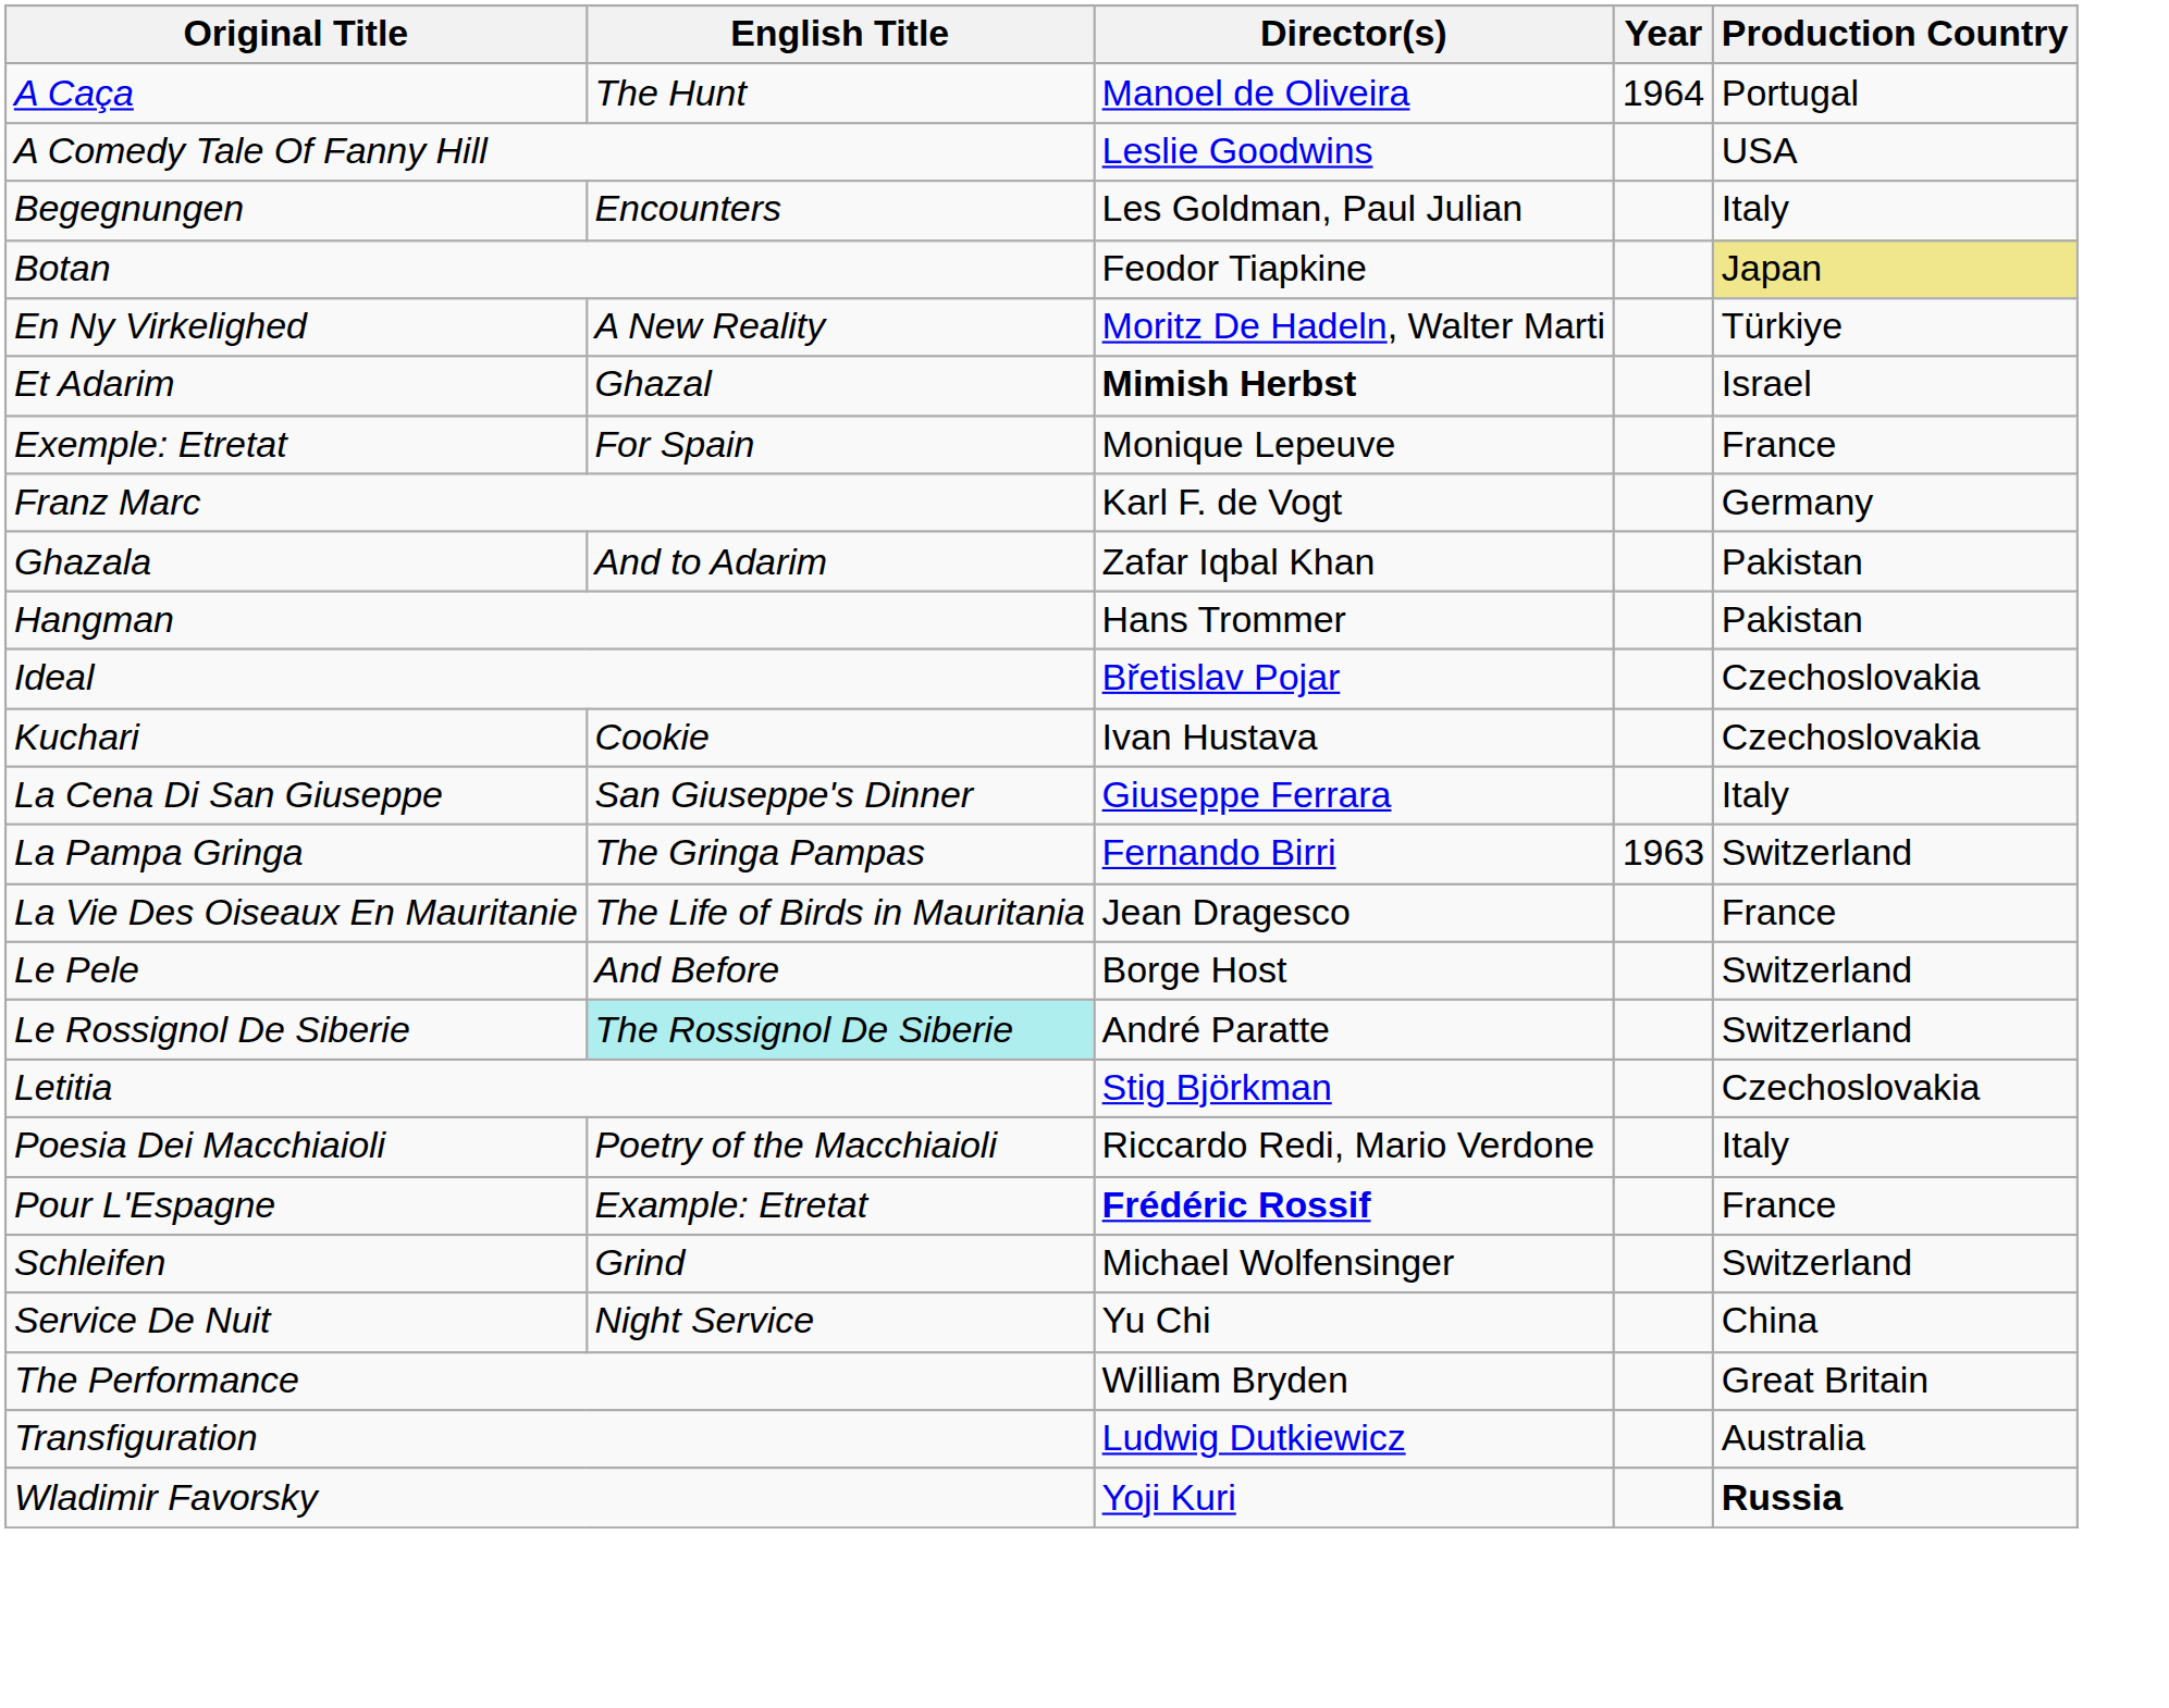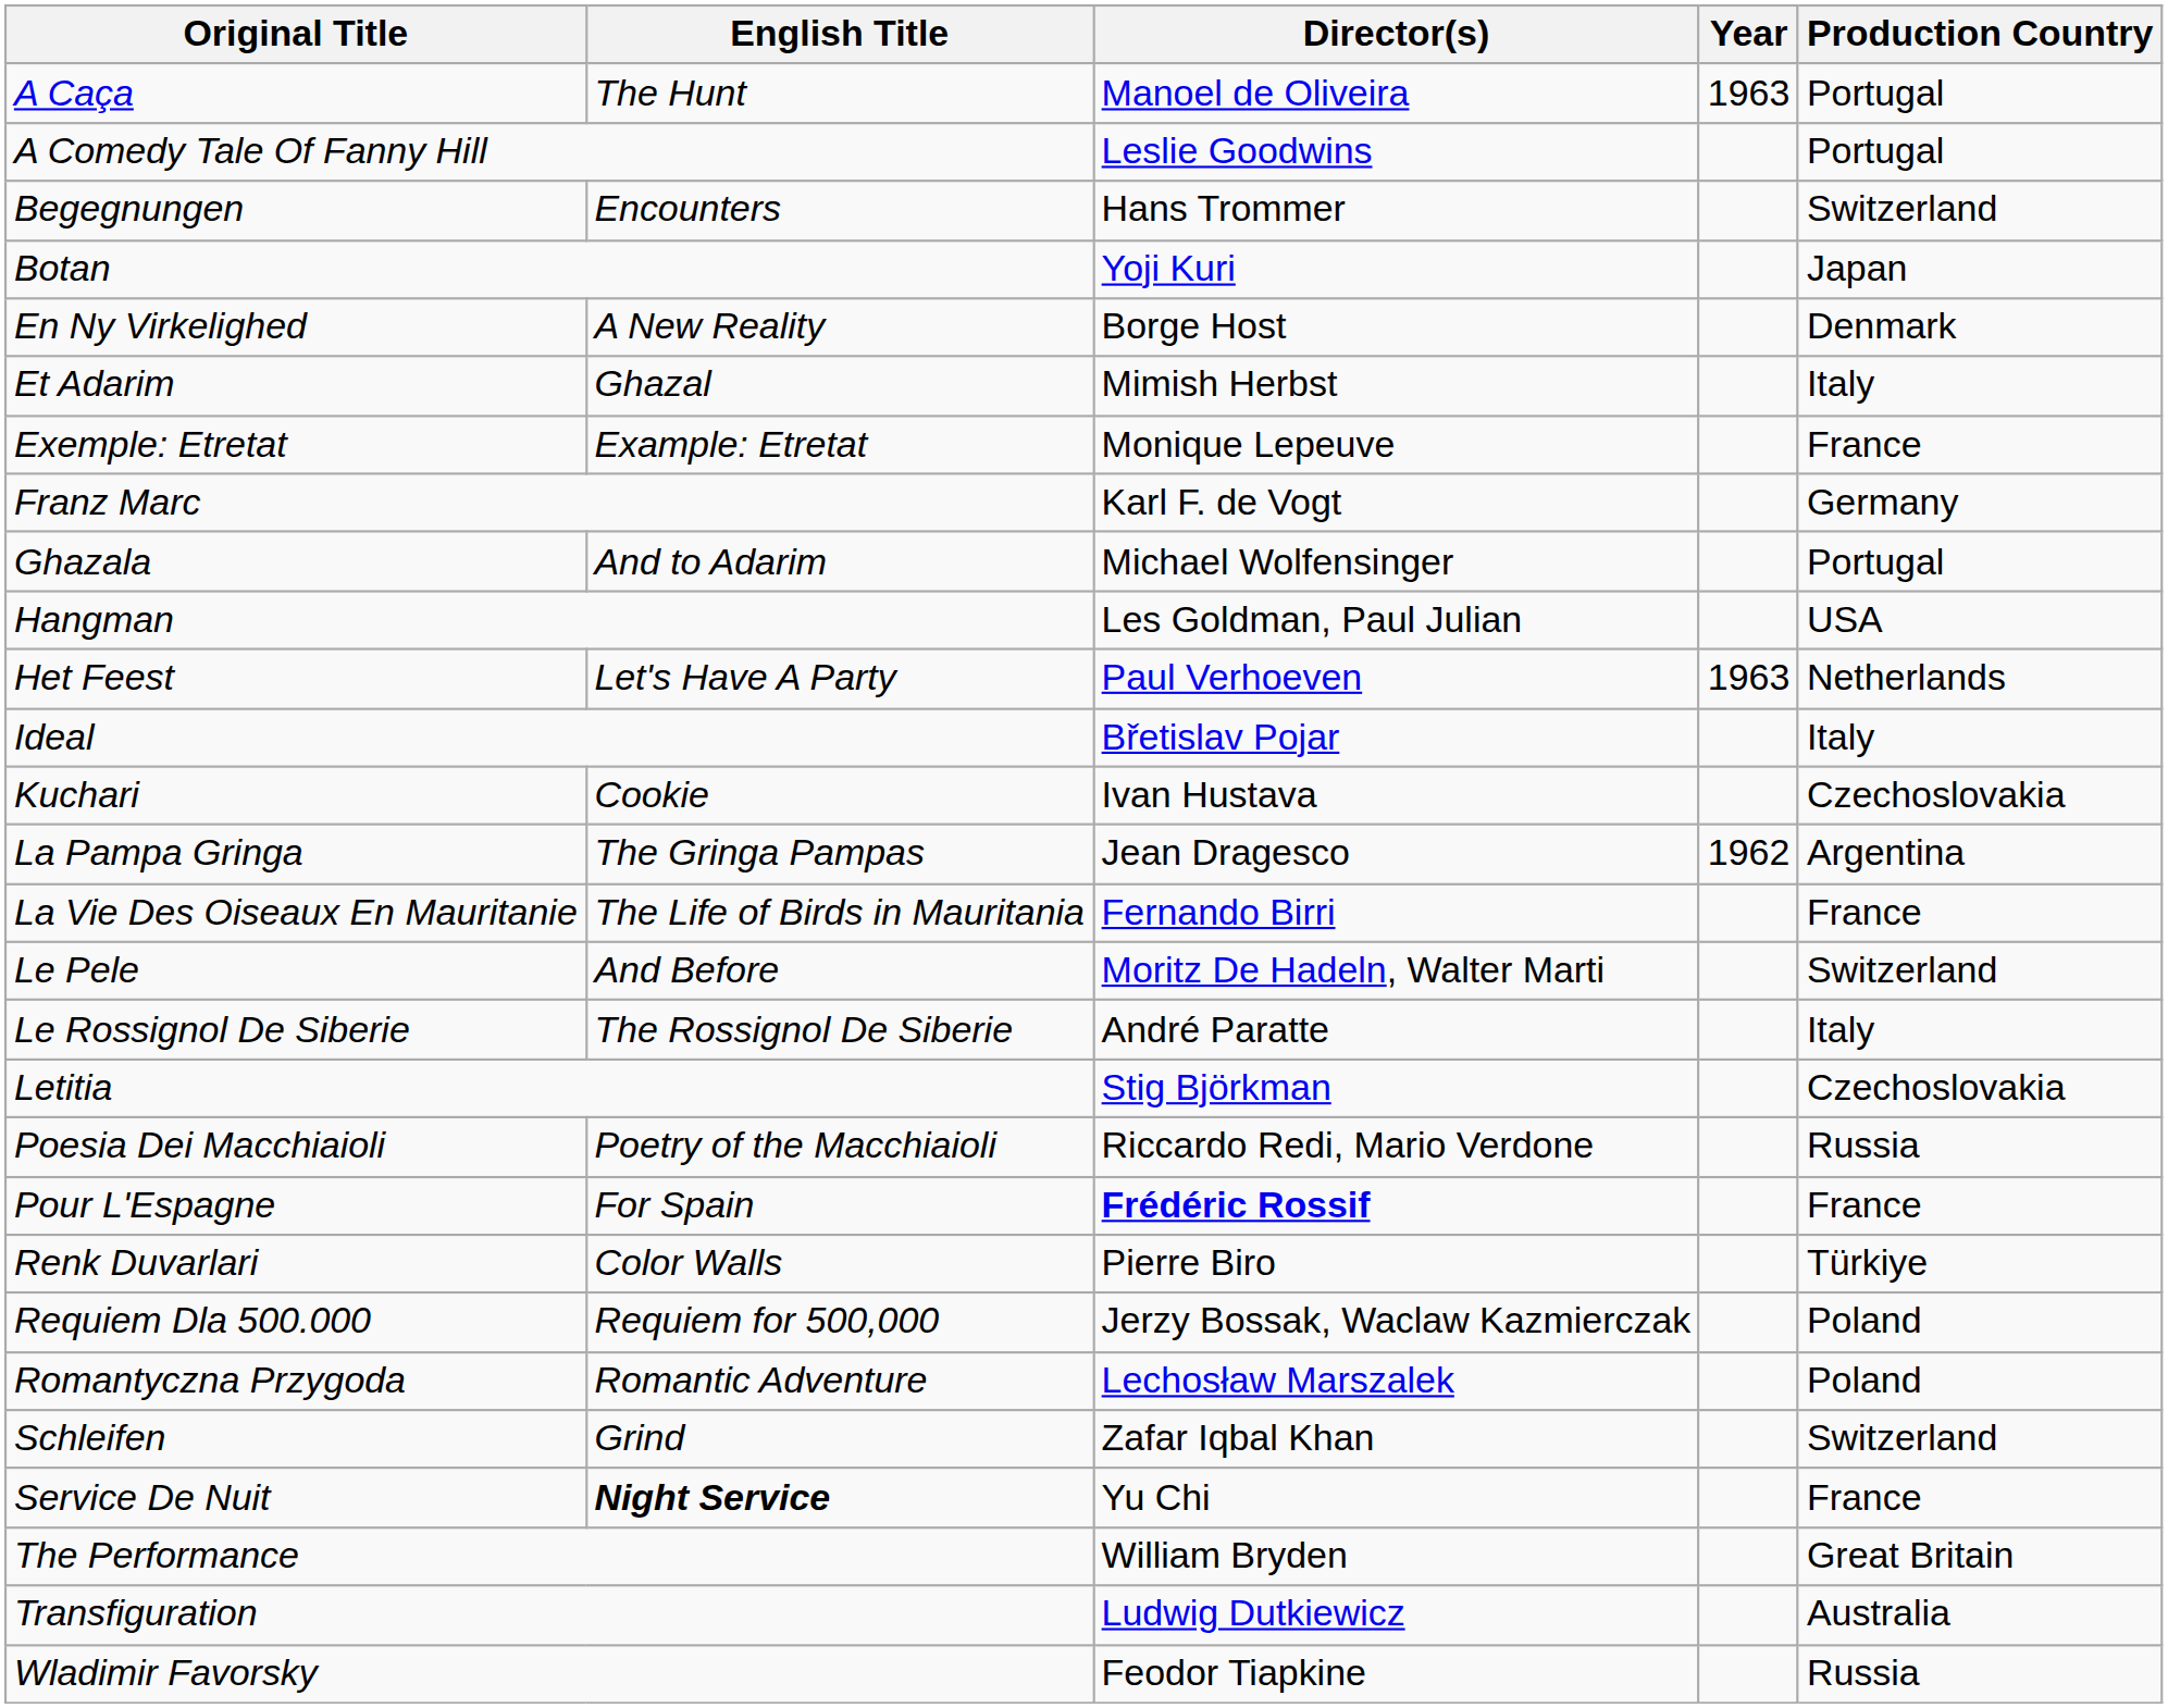A Caça | Year: 1964 -> 1963
A Comedy Tale Of Fanny Hill | Production Country: USA -> Portugal
Begegnungen | Director(s): Les Goldman, Paul Julian -> Hans Trommer
Begegnungen | Production Country: Italy -> Switzerland
Botan | Director(s): Feodor Tiapkine -> Yoji Kuri
Botan | Production Country: khaki background -> no background
En Ny Virkelighed | Director(s): Moritz De Hadeln, Walter Marti -> Borge Host
En Ny Virkelighed | Production Country: Türkiye -> Denmark
Et Adarim | Director(s): bold -> normal
Et Adarim | Production Country: Israel -> Italy
Exemple: Etretat | English Title: For Spain -> Example: Etretat
Ghazala | Director(s): Zafar Iqbal Khan -> Michael Wolfensinger
Ghazala | Production Country: Pakistan -> Portugal
Hangman | Director(s): Hans Trommer -> Les Goldman, Paul Julian
Hangman | Production Country: Pakistan -> USA
+ row: Het Feest | Let's Have A Party | Paul Verhoeven | 1963 | Netherlands
Ideal | Production Country: Czechoslovakia -> Italy
- row: La Cena Di San Giuseppe | San Giuseppe's Dinner | Giuseppe Ferrara | Italy
La Pampa Gringa | Director(s): Fernando Birri -> Jean Dragesco
La Pampa Gringa | Year: 1963 -> 1962
La Pampa Gringa | Production Country: Switzerland -> Argentina
La Vie Des Oiseaux En Mauritanie | Director(s): Jean Dragesco -> Fernando Birri
Le Pele | Director(s): Borge Host -> Moritz De Hadeln, Walter Marti
Le Rossignol De Siberie | English Title: paleturquoise background -> no background
Le Rossignol De Siberie | Production Country: Switzerland -> Italy
Poesia Dei Macchiaioli | Production Country: Italy -> Russia
Pour L'Espagne | English Title: Example: Etretat -> For Spain
+ row: Renk Duvarlari | Color Walls | Pierre Biro | Türkiye
+ row: Requiem Dla 500.000 | Requiem for 500,000 | Jerzy Bossak, Waclaw Kazmierczak | Poland
+ row: Romantyczna Przygoda | Romantic Adventure | Lechosław Marszalek | Poland
Schleifen | Director(s): Michael Wolfensinger -> Zafar Iqbal Khan
Service De Nuit | English Title: normal -> bold
Service De Nuit | Production Country: China -> France
Wladimir Favorsky | Director(s): Yoji Kuri -> Feodor Tiapkine
Wladimir Favorsky | Production Country: bold -> normal
